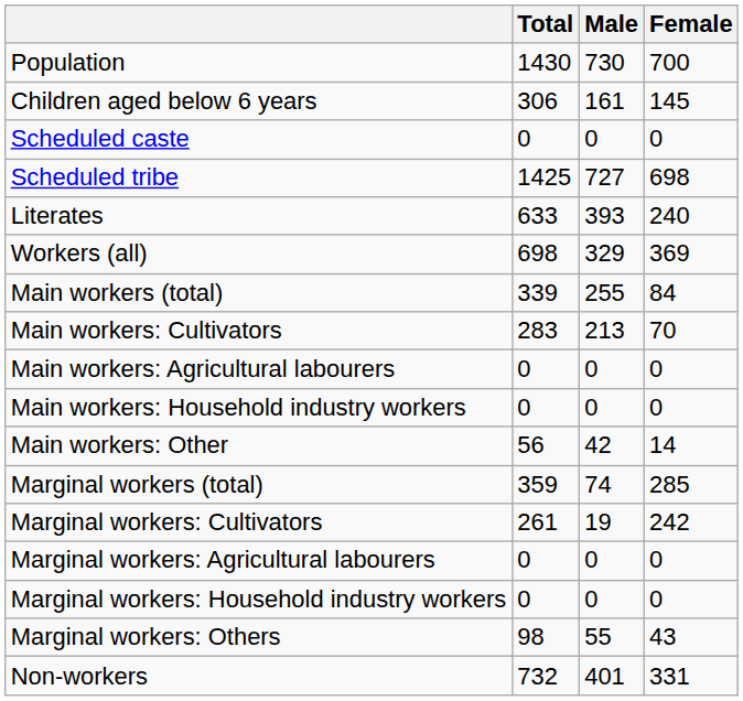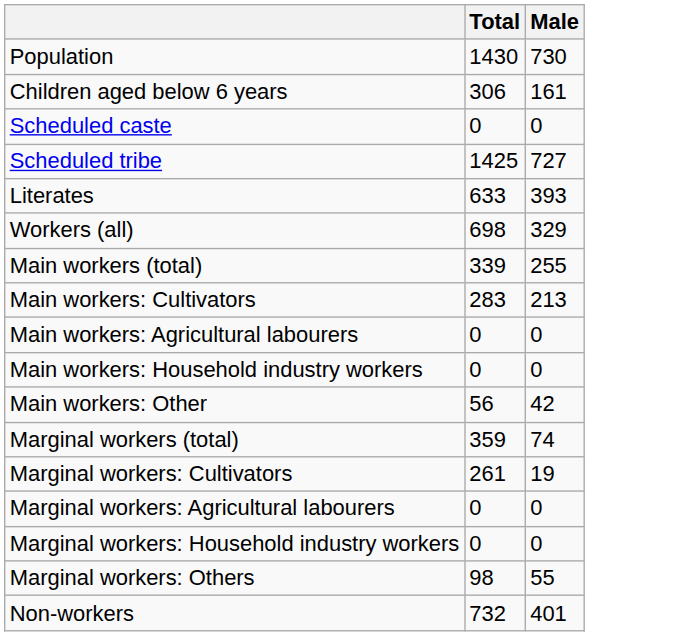- column: Female | 700 | 145 | 0 | 698 | 240 | 369 | 84 | 70 | 0 | 0 | 14 | 285 | 242 | 0 | 0 | 43 | 331
